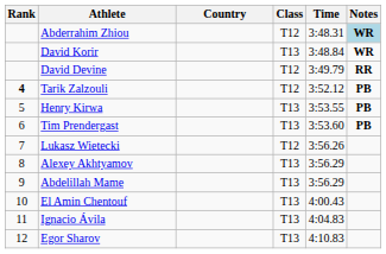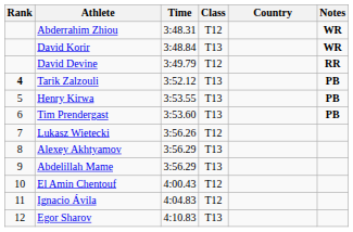columns swapped: Country <-> Time
Abderrahim Zhiou | Notes: lightblue background -> no background
Tarik Zalzouli | Class: T12 -> T13
El Amin Chentouf | Class: T13 -> T12
Ignacio Ávila | Class: T13 -> T12
